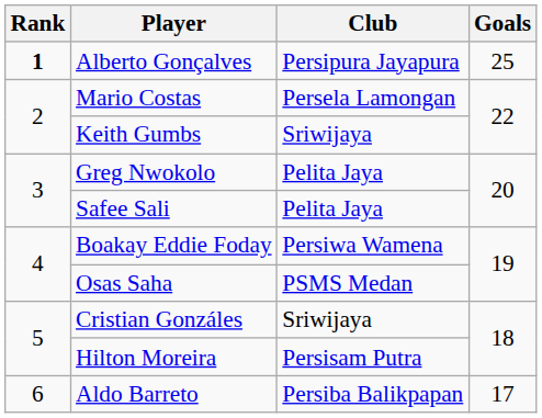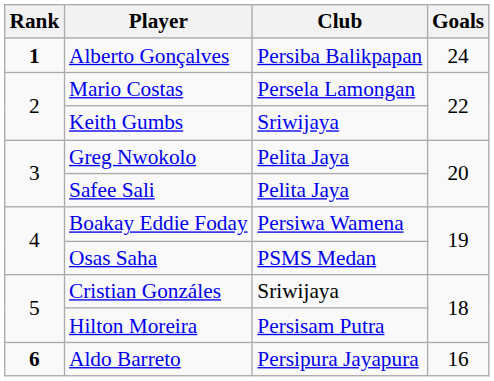Alberto Gonçalves | Club: Persipura Jayapura -> Persiba Balikpapan
Alberto Gonçalves | Goals: 25 -> 24
Aldo Barreto | Rank: normal -> bold
Aldo Barreto | Club: Persiba Balikpapan -> Persipura Jayapura
Aldo Barreto | Goals: 17 -> 16
